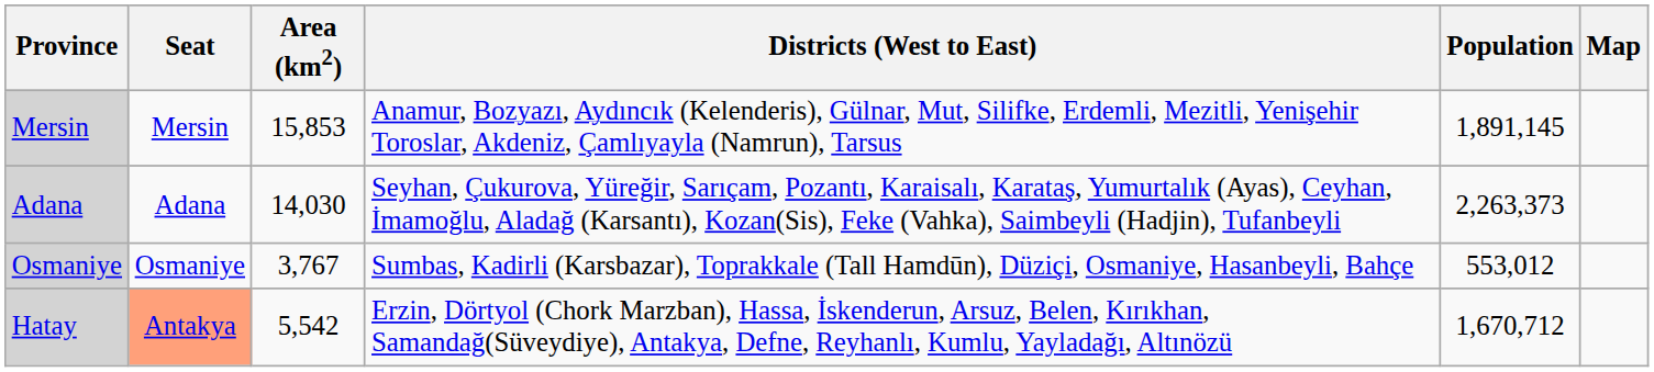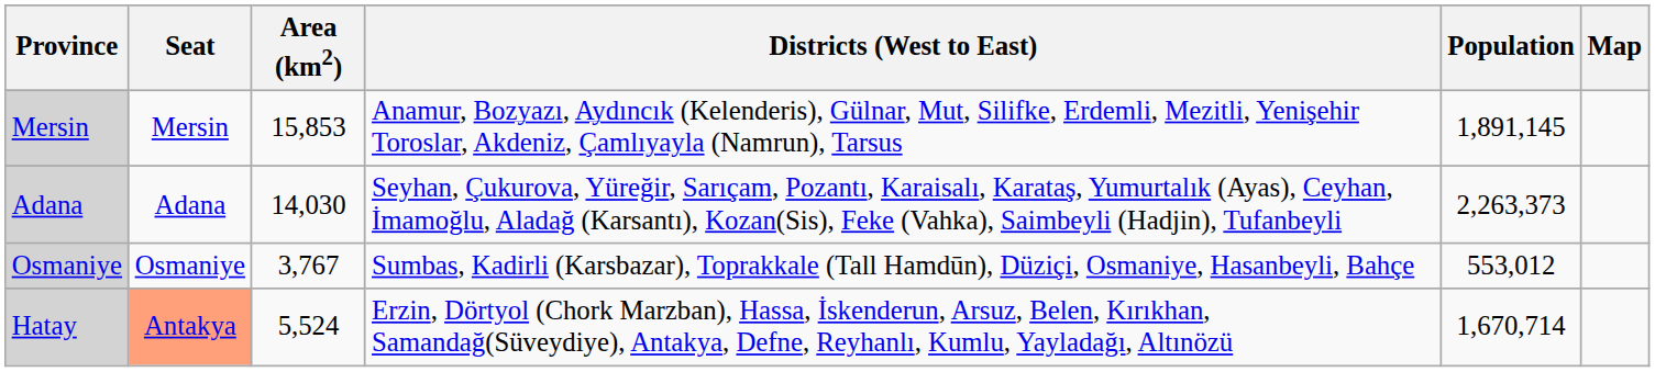Hatay | Area (km2): 5,542 -> 5,524
Hatay | Population: 1,670,712 -> 1,670,714
